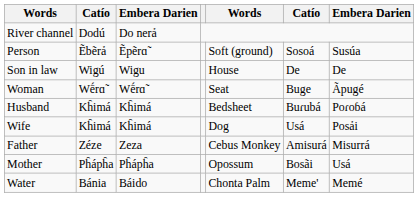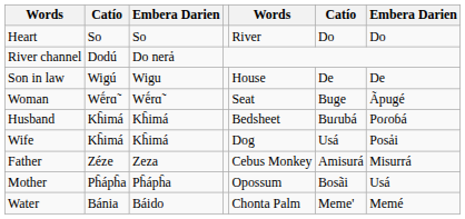+ row: Heart | So | So | River | Do | Do
- row: Person | Ẽbẽrả | Ẽpẽrɑ̃ | Soft (ground) | Sosoá | Susúa
